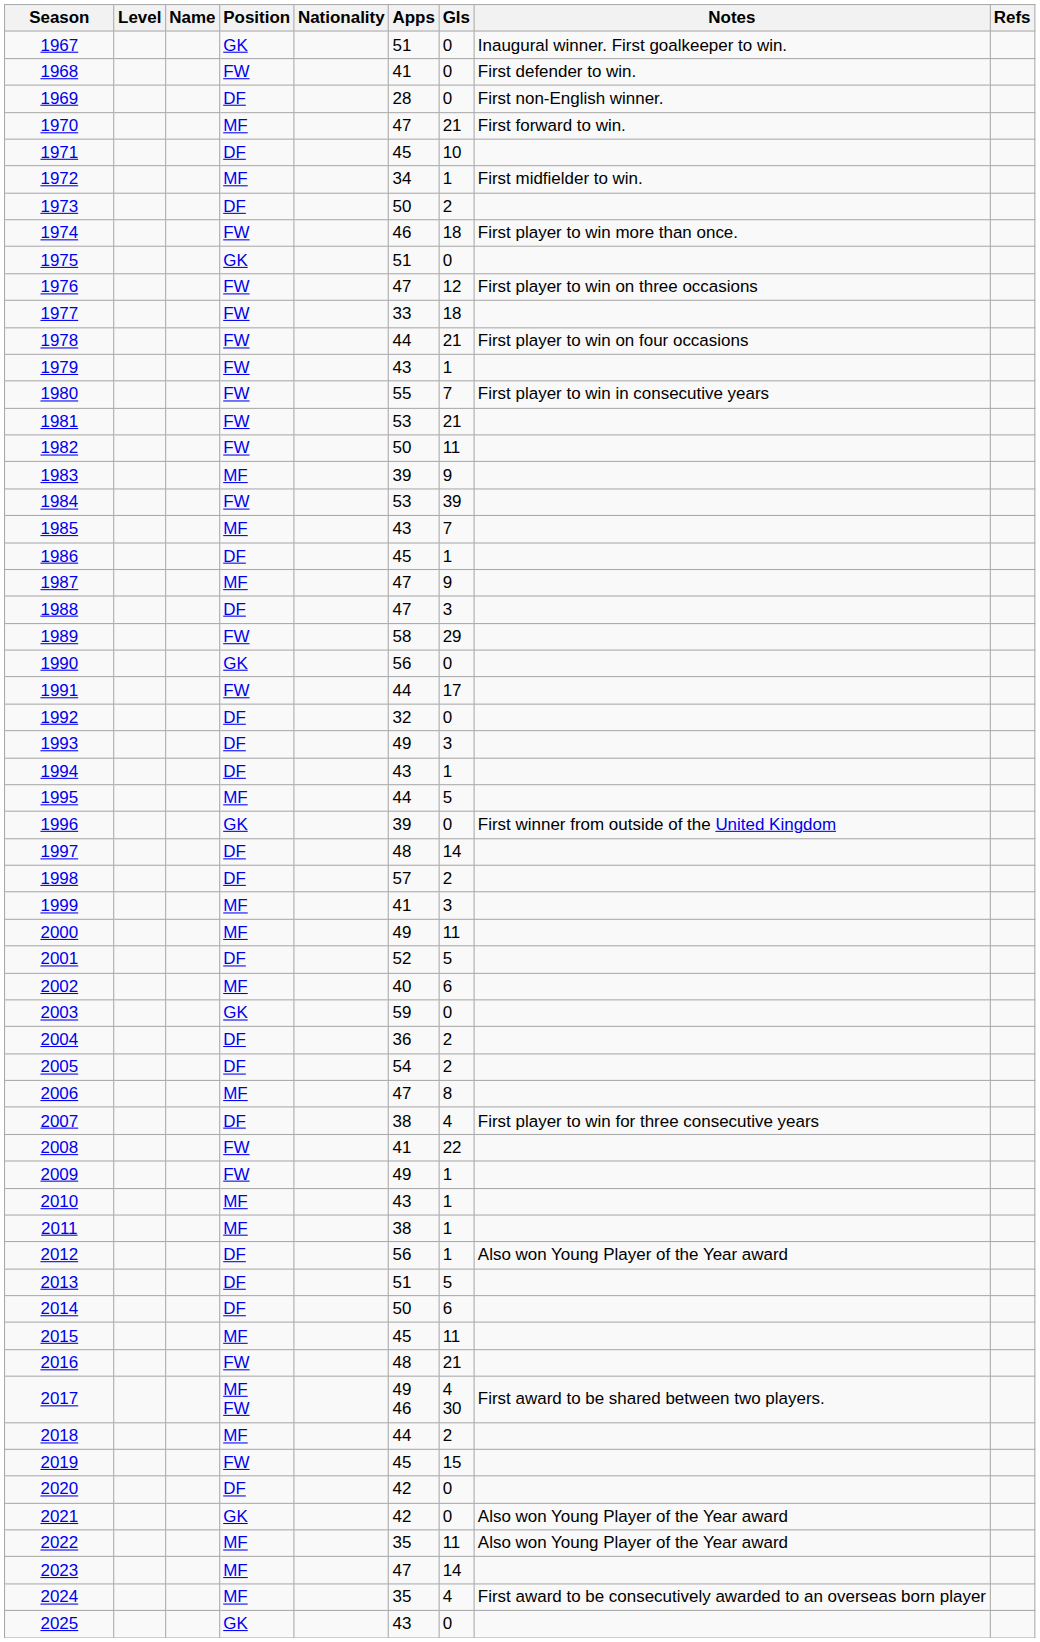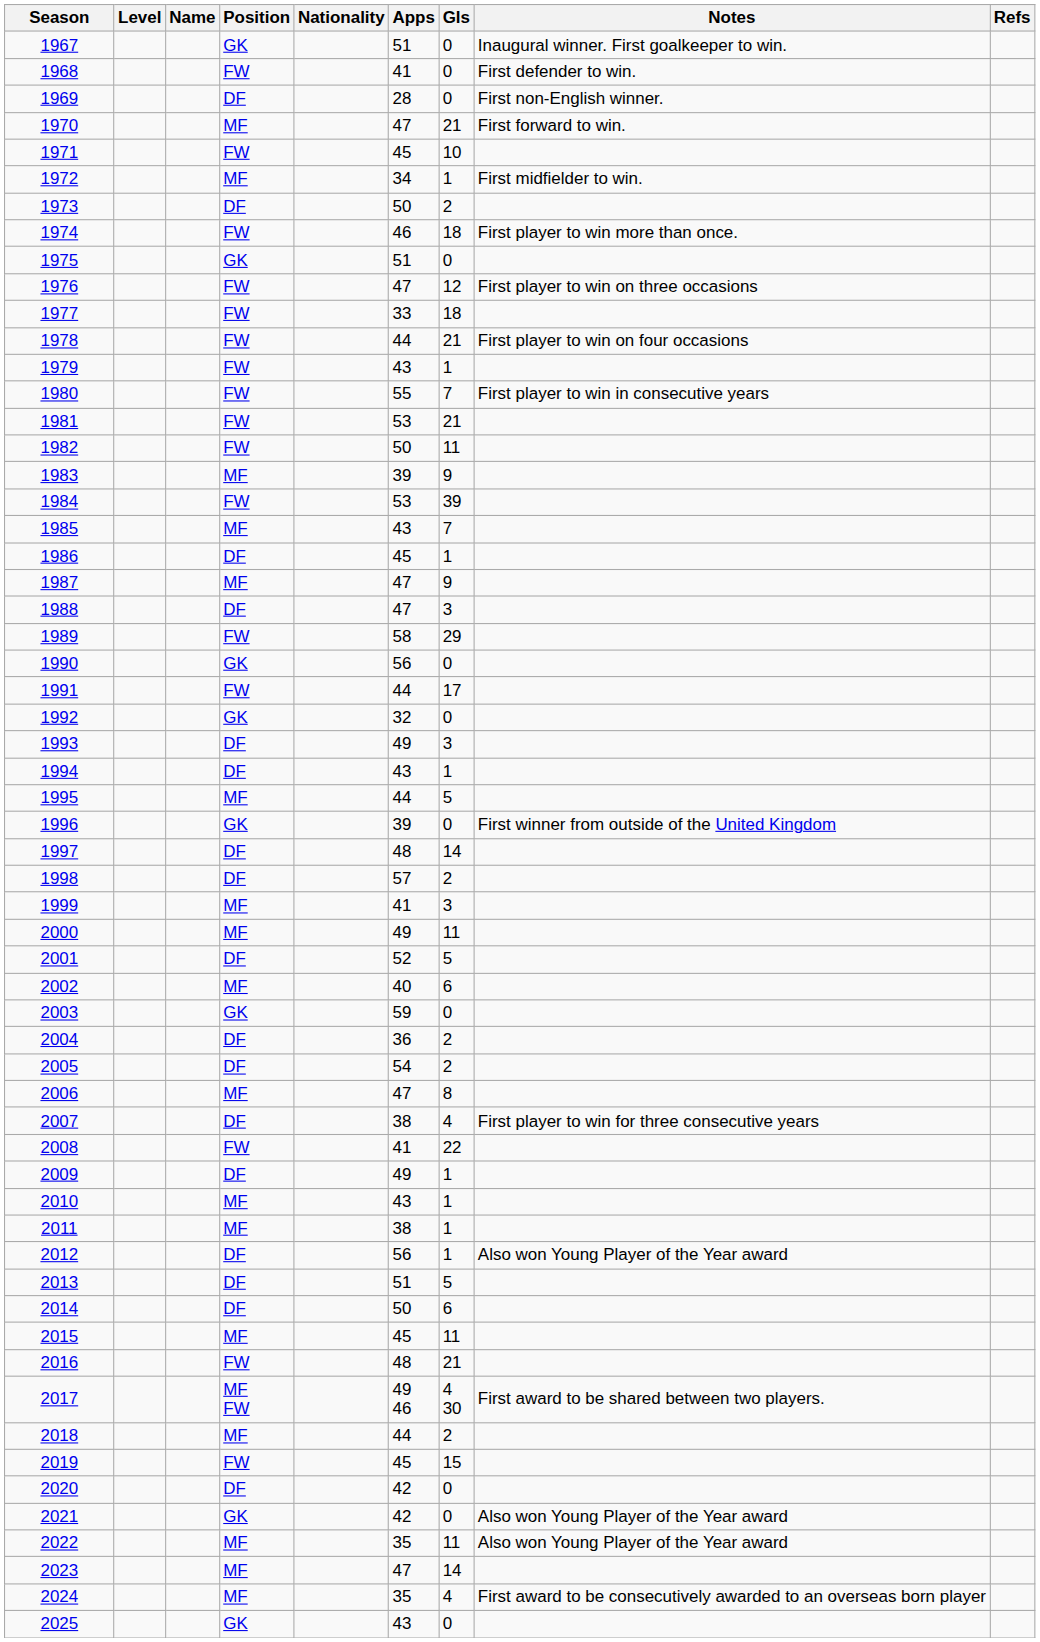1971 | Position: DF -> FW
1992 | Position: DF -> GK
2009 | Position: FW -> DF
